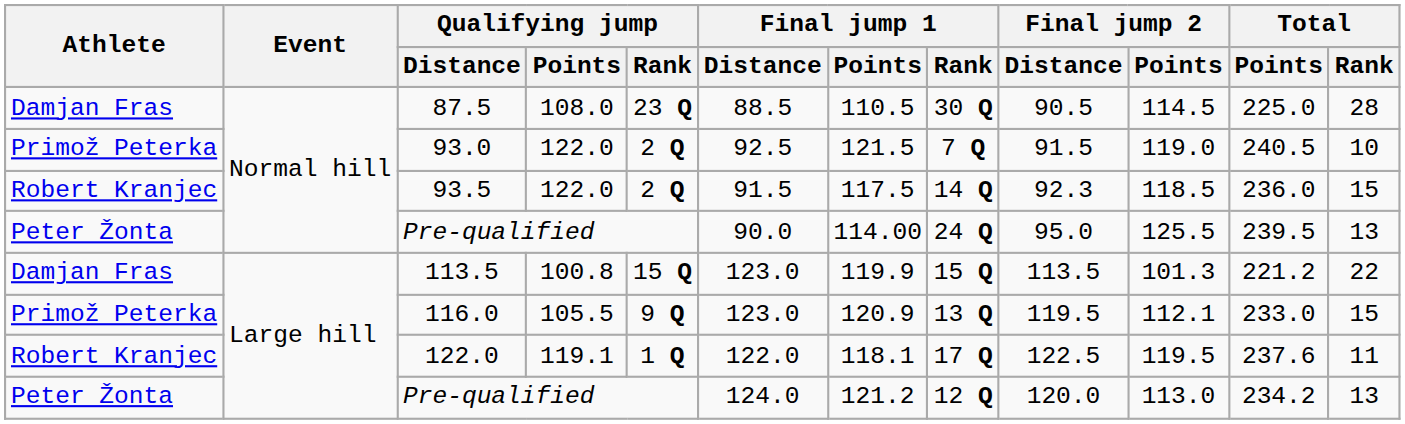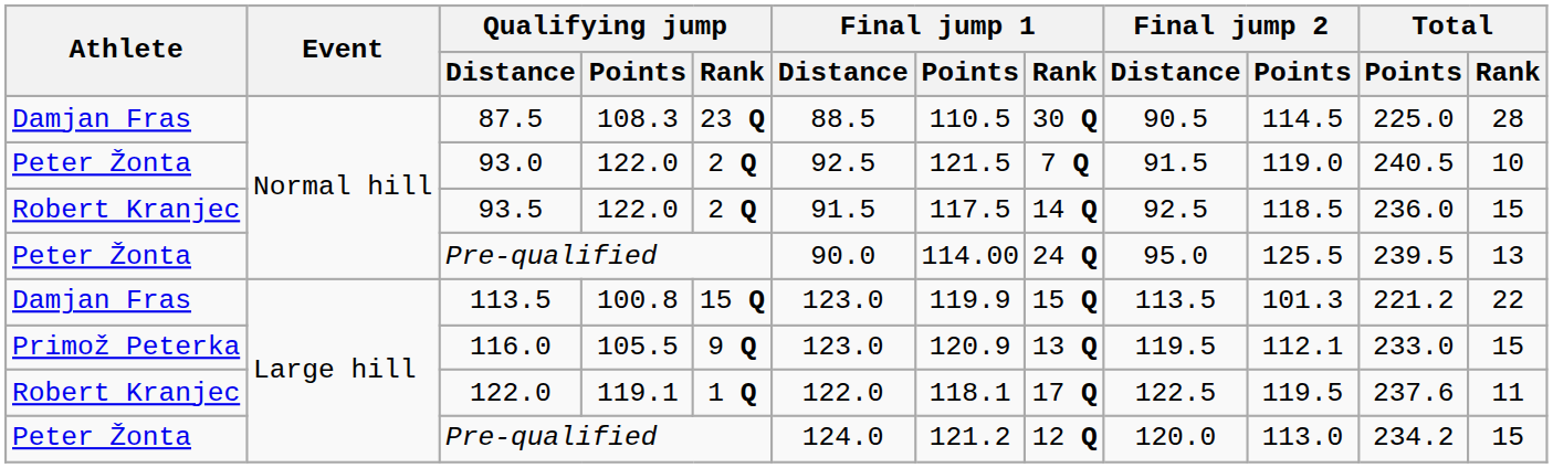87.5 | Qualifying jump / Points: 108.0 -> 108.3
93.0 | Athlete: Primož Peterka -> Peter Žonta
93.5 | Final jump 2 / Distance: 92.3 -> 92.5
Large hill / Pre-qualified | Total / Rank: 13 -> 15
